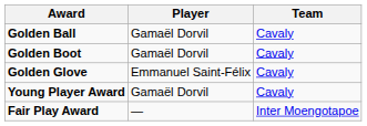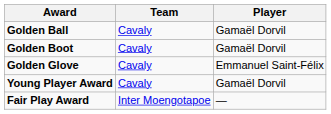columns swapped: Player <-> Team
